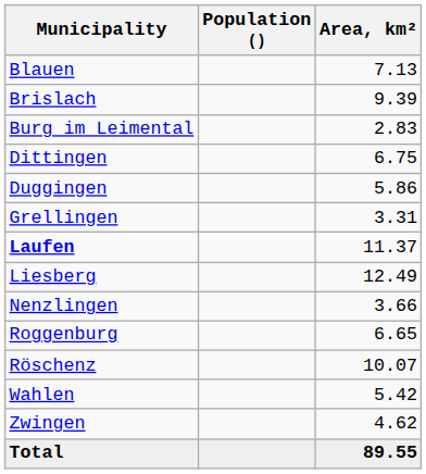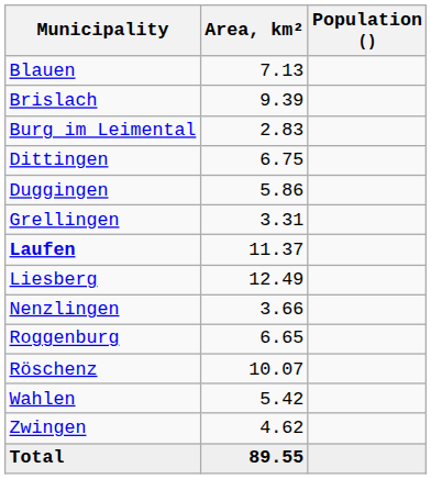columns swapped: Population () <-> Area, km²
